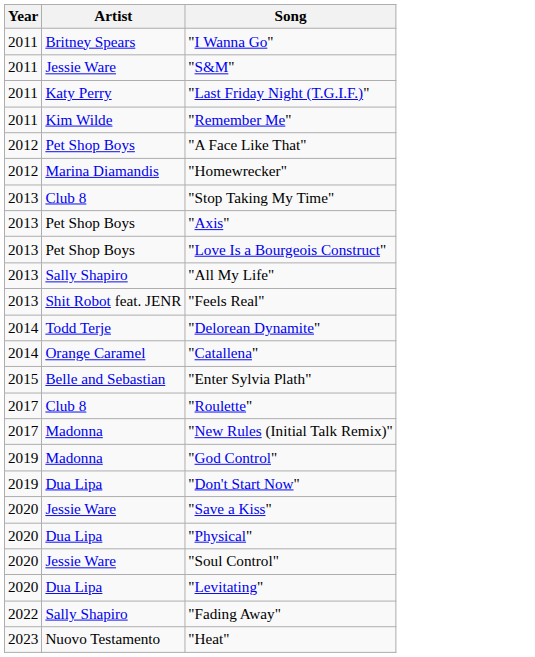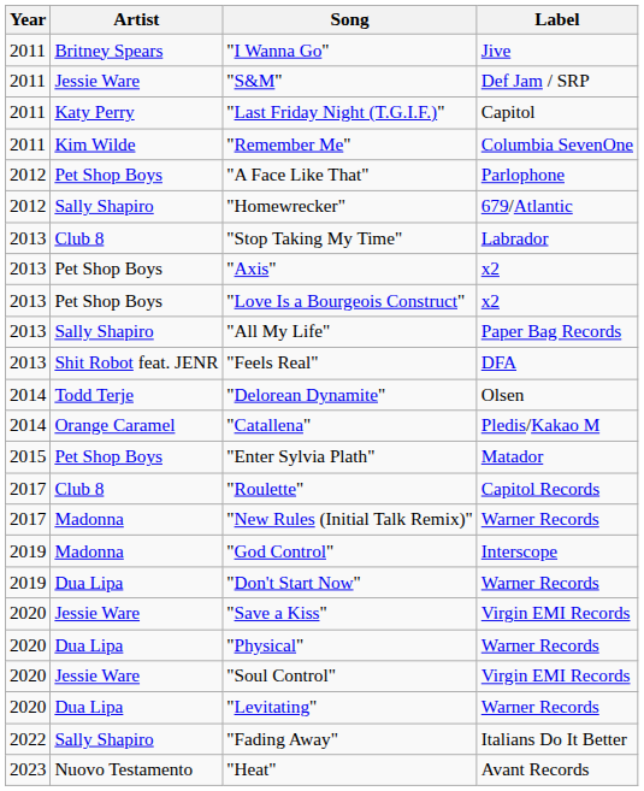+ column: Label | Jive | Def Jam / SRP | Capitol | Columbia SevenOne | Parlophone | 679/Atlantic | Labrador | x2 | x2 | Paper Bag Records | DFA | Olsen | Pledis/Kakao M | Matador | Capitol Records | Warner Records | Interscope | Warner Records | Virgin EMI Records | Warner Records | Virgin EMI Records | Warner Records | Italians Do It Better | Avant Records
"Homewrecker" | Artist: Marina Diamandis -> Sally Shapiro
"Enter Sylvia Plath" | Artist: Belle and Sebastian -> Pet Shop Boys
